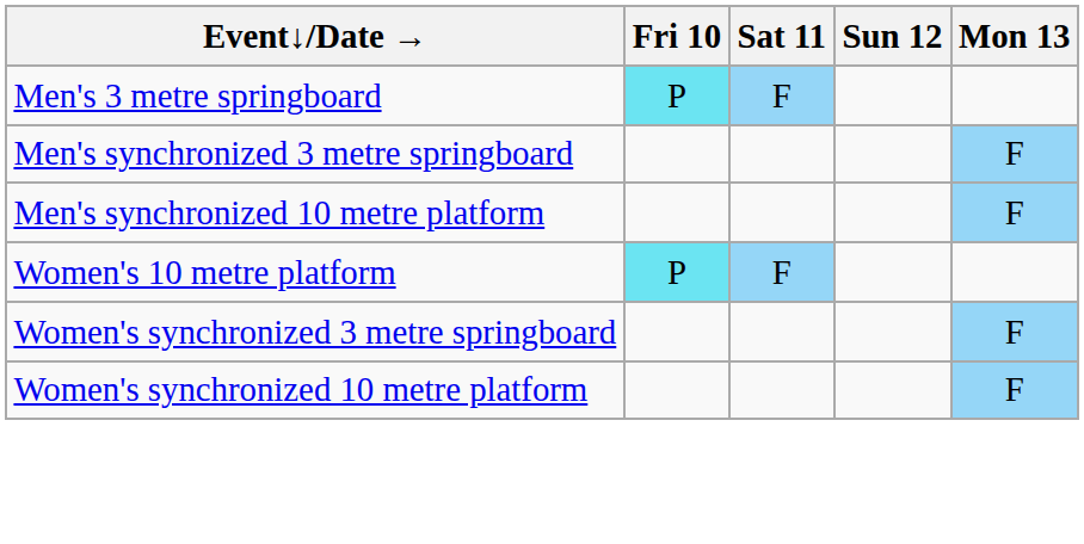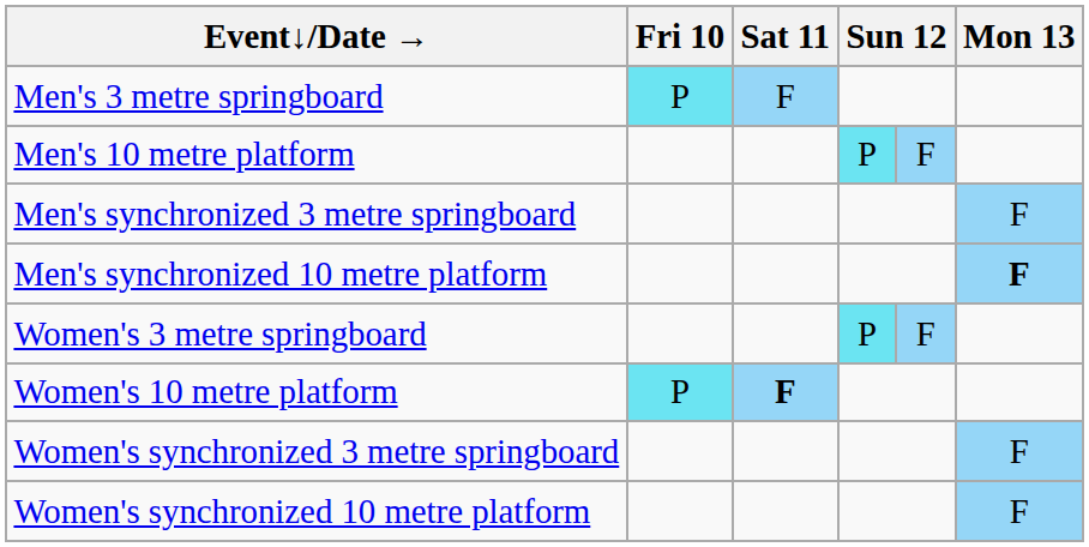+ row: Men's 10 metre platform | P | F
Men's synchronized 10 metre platform | Mon 13: normal -> bold
+ row: Women's 3 metre springboard | P | F
Women's 10 metre platform | Sat 11: normal -> bold
